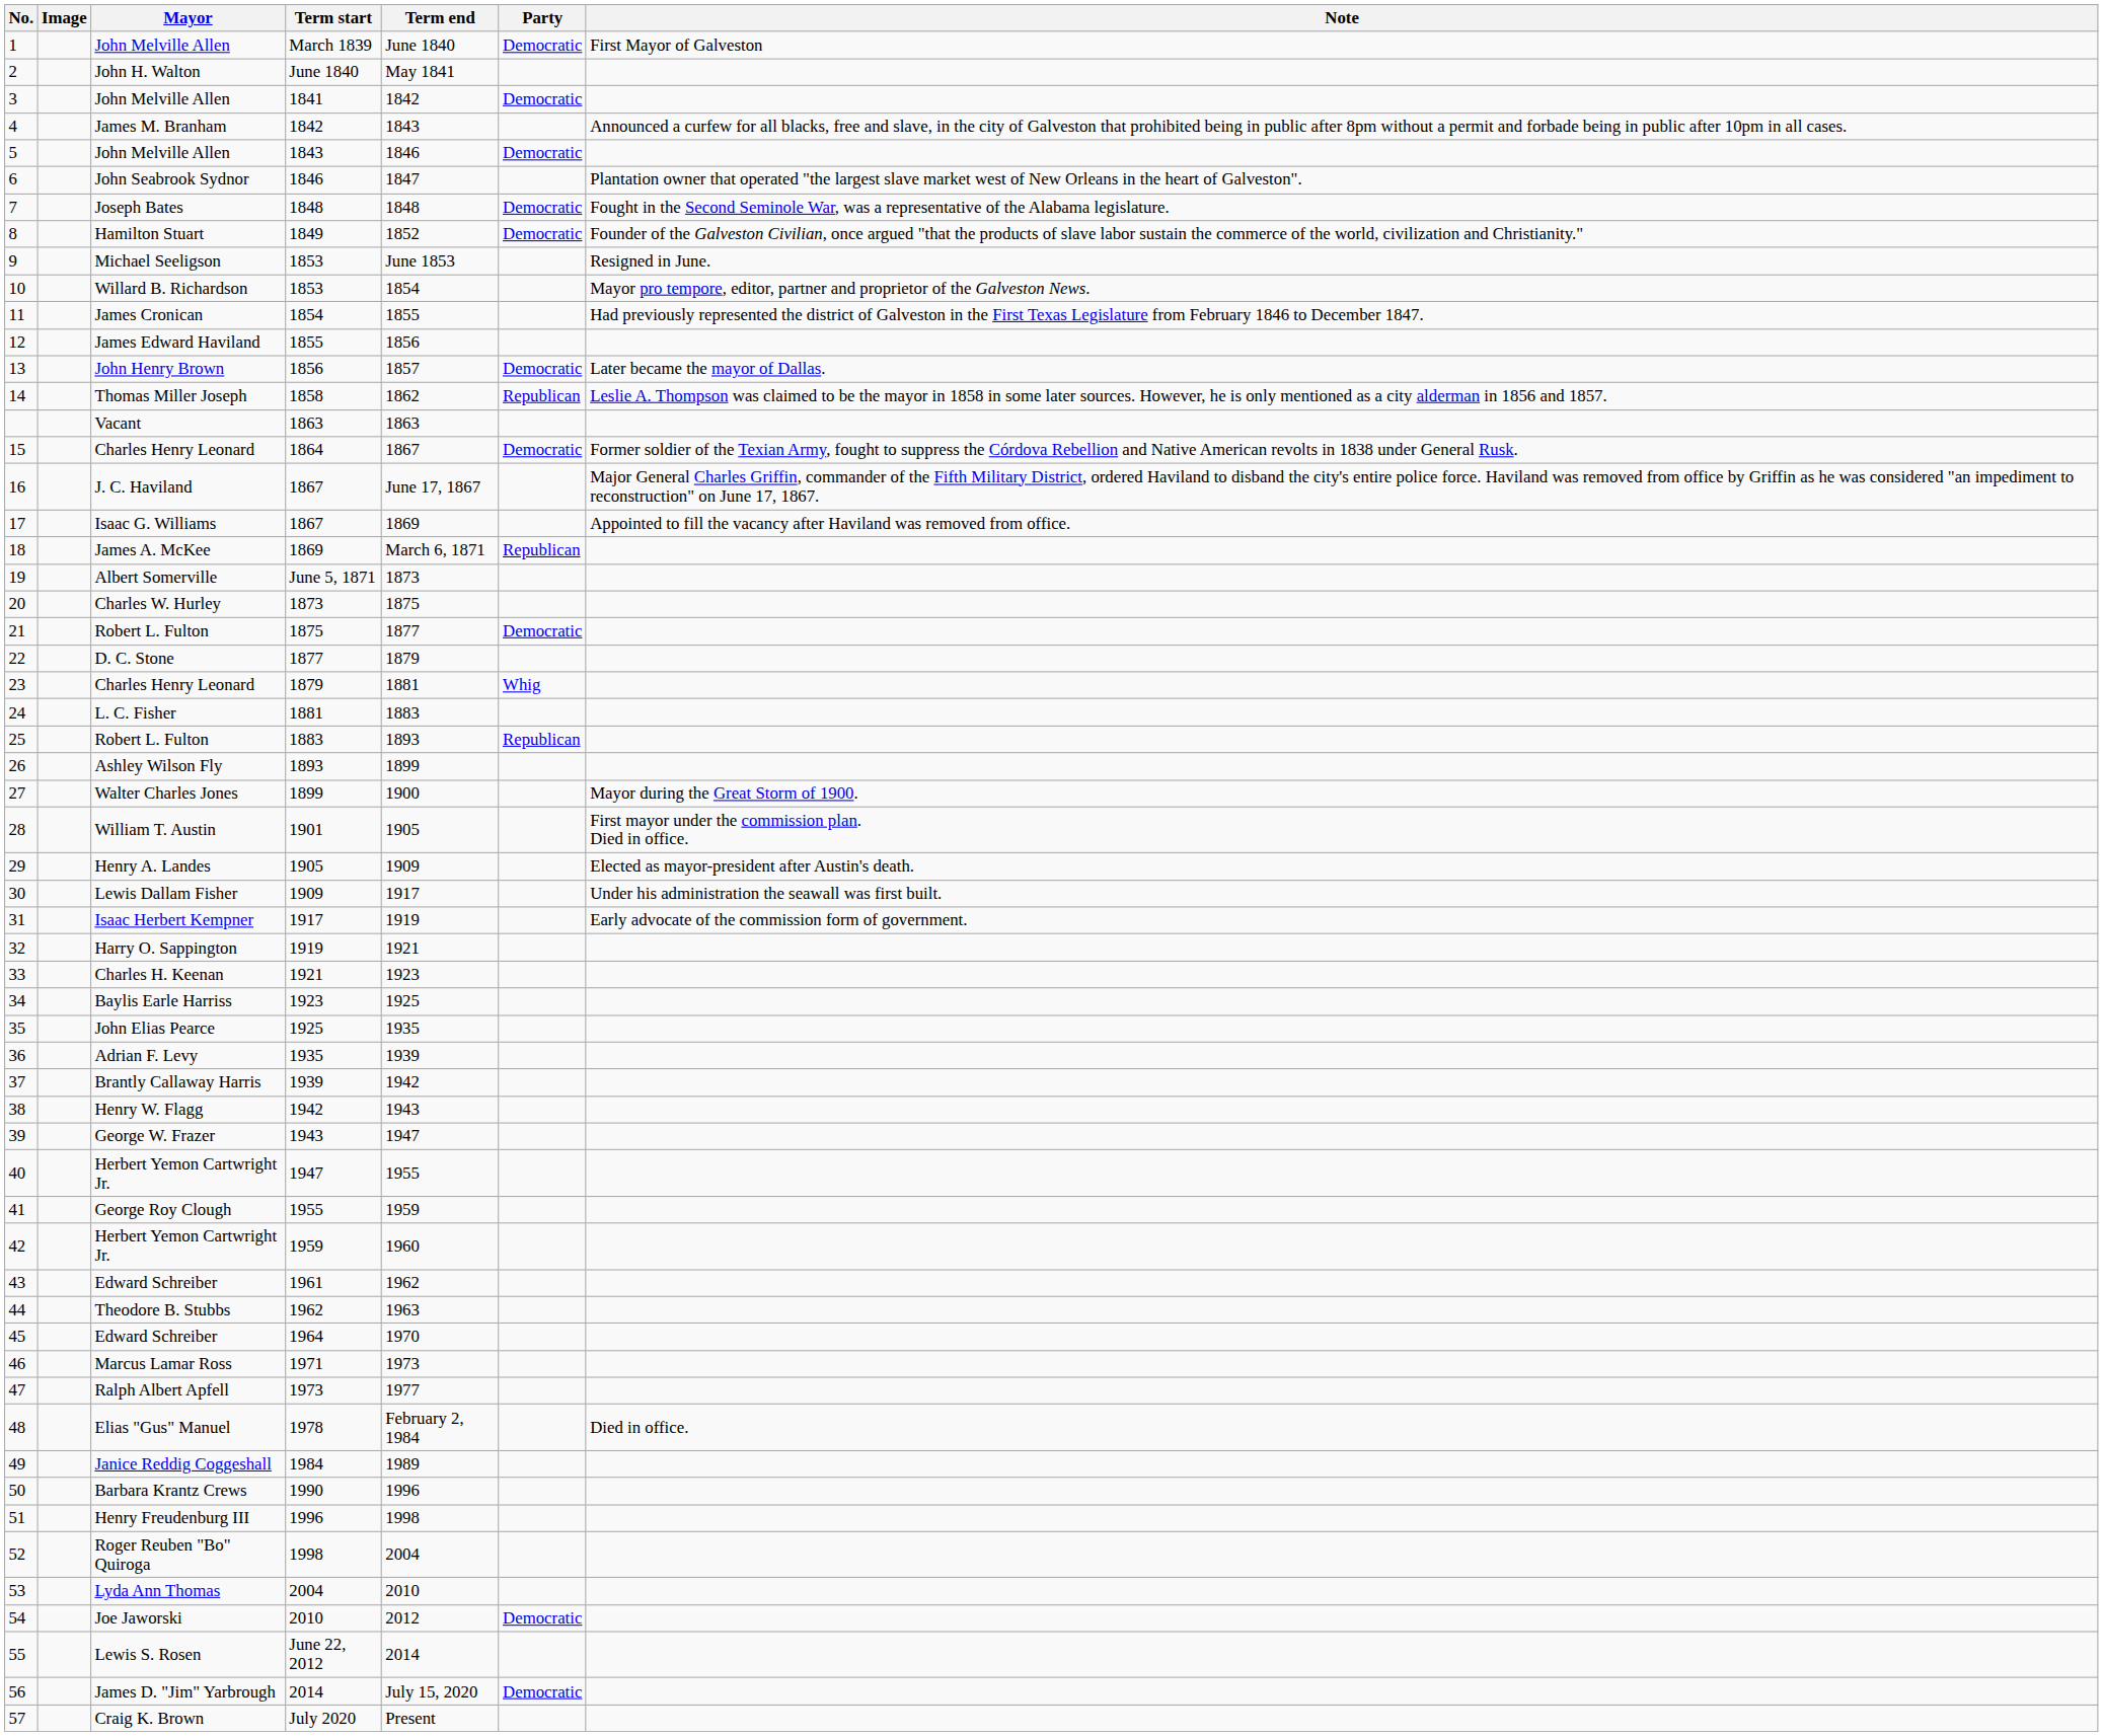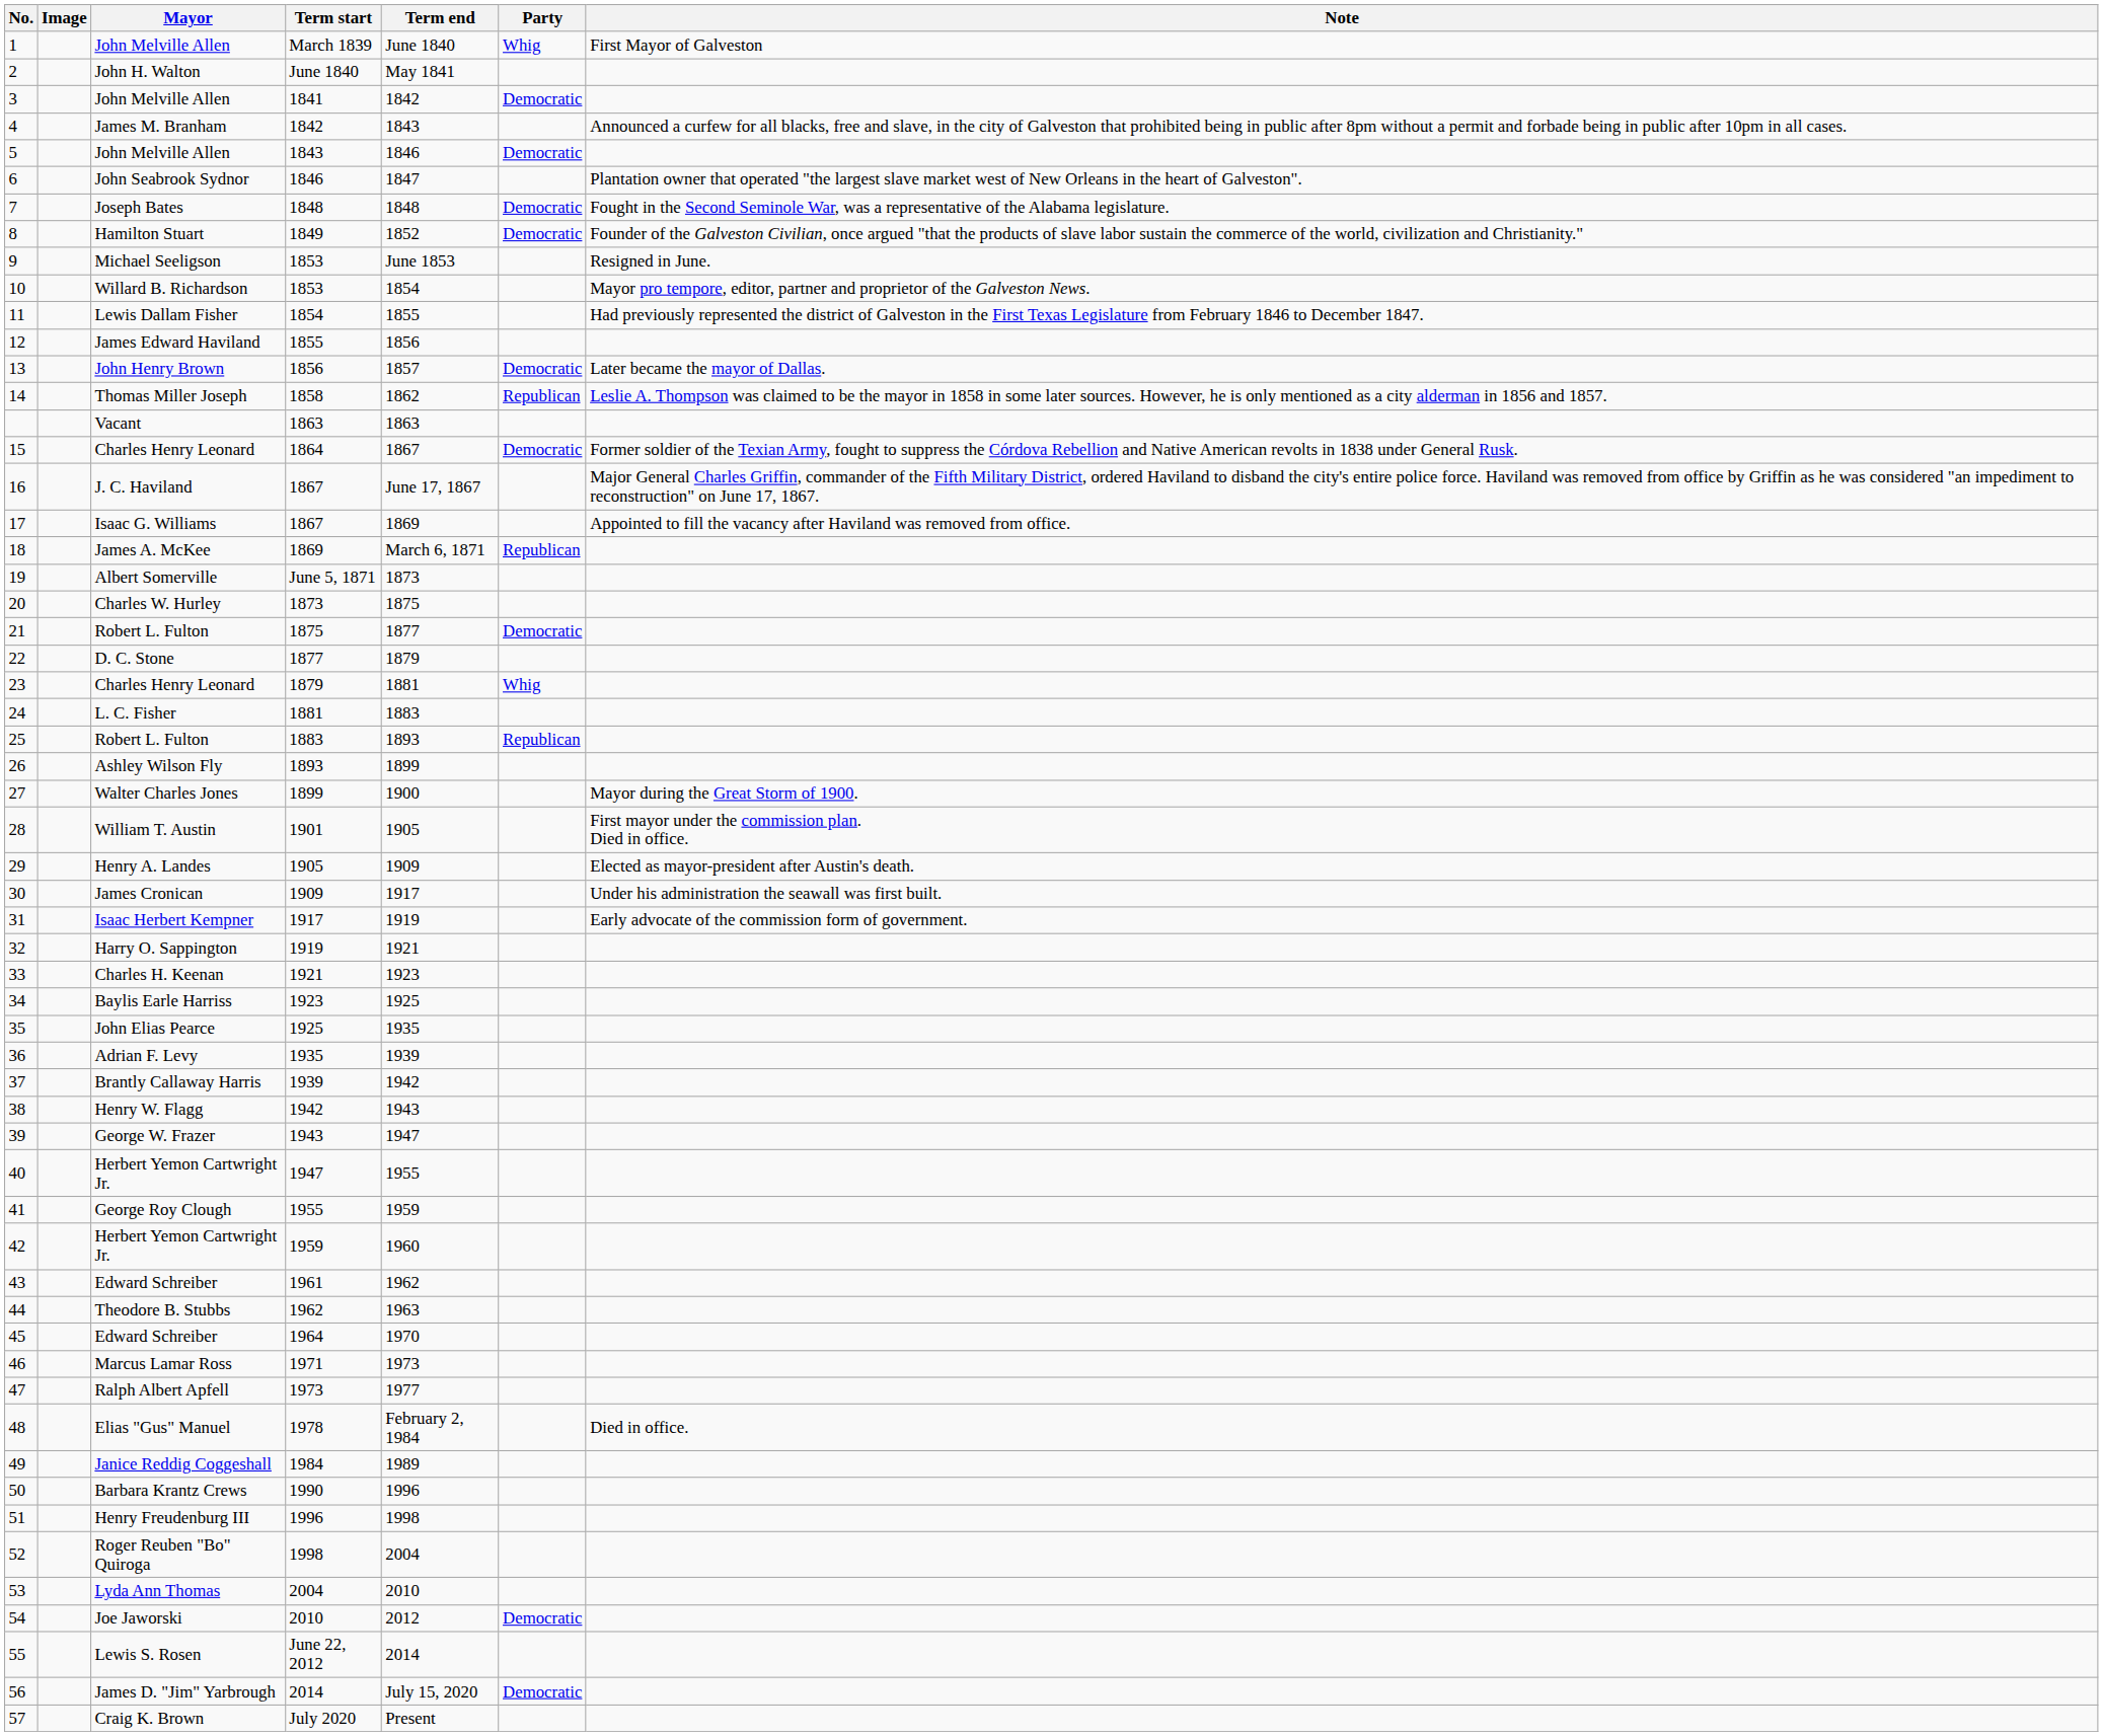1 | Party: Democratic -> Whig
11 | Mayor: James Cronican -> Lewis Dallam Fisher
30 | Mayor: Lewis Dallam Fisher -> James Cronican
